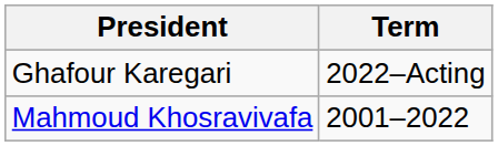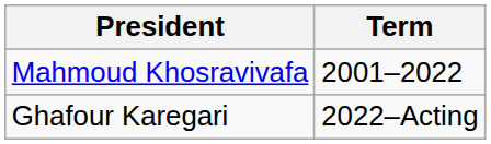rows swapped: Mahmoud Khosravivafa <-> Ghafour Karegari
